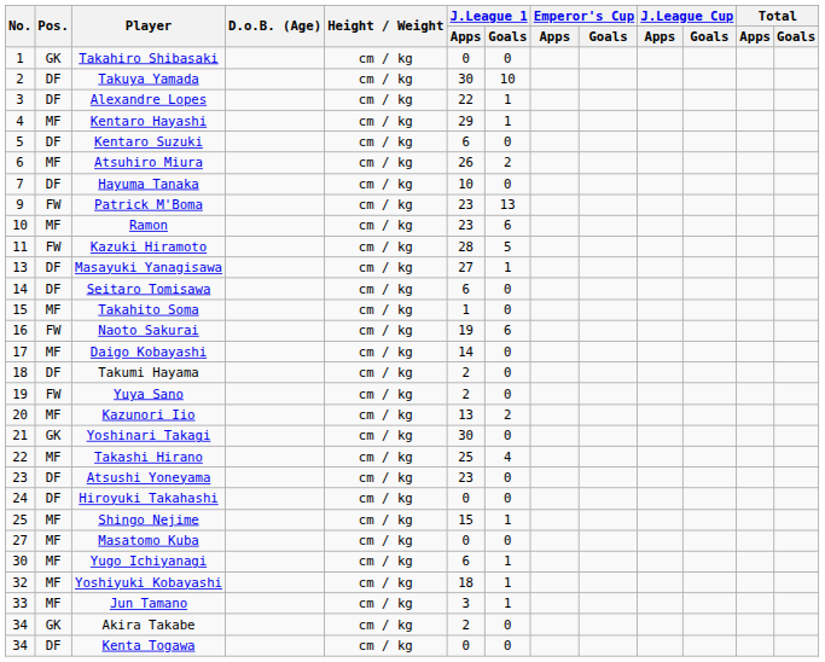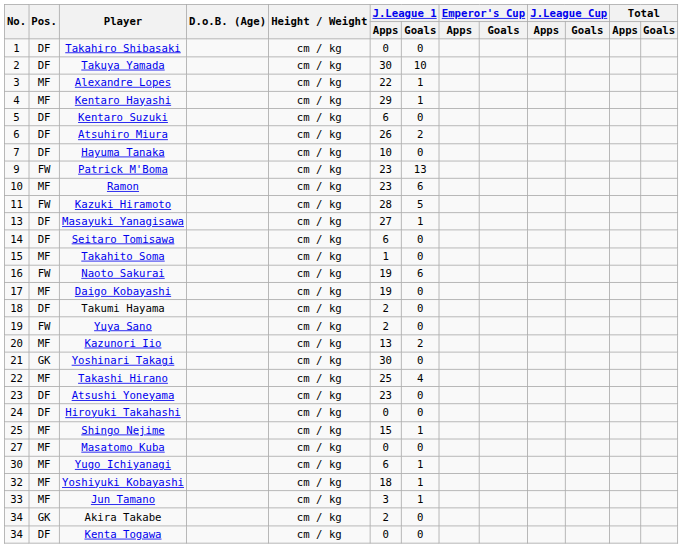Takahiro Shibasaki | Pos.: GK -> DF
Alexandre Lopes | Pos.: DF -> MF
Atsuhiro Miura | Pos.: MF -> DF
Daigo Kobayashi | J.League 1 / Apps: 14 -> 19
